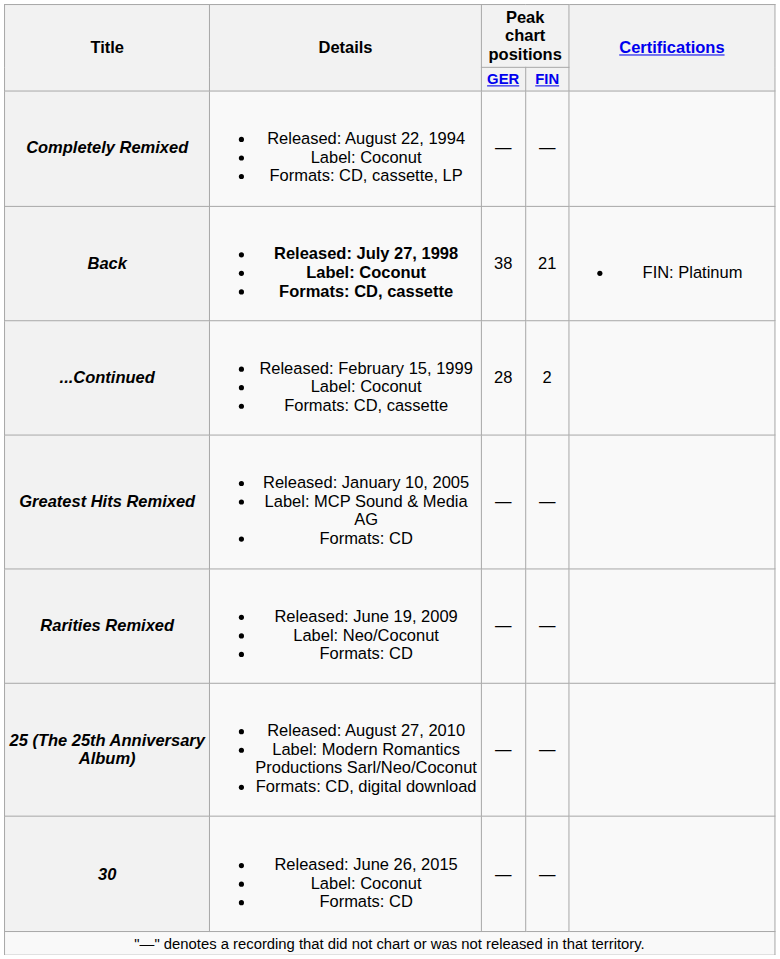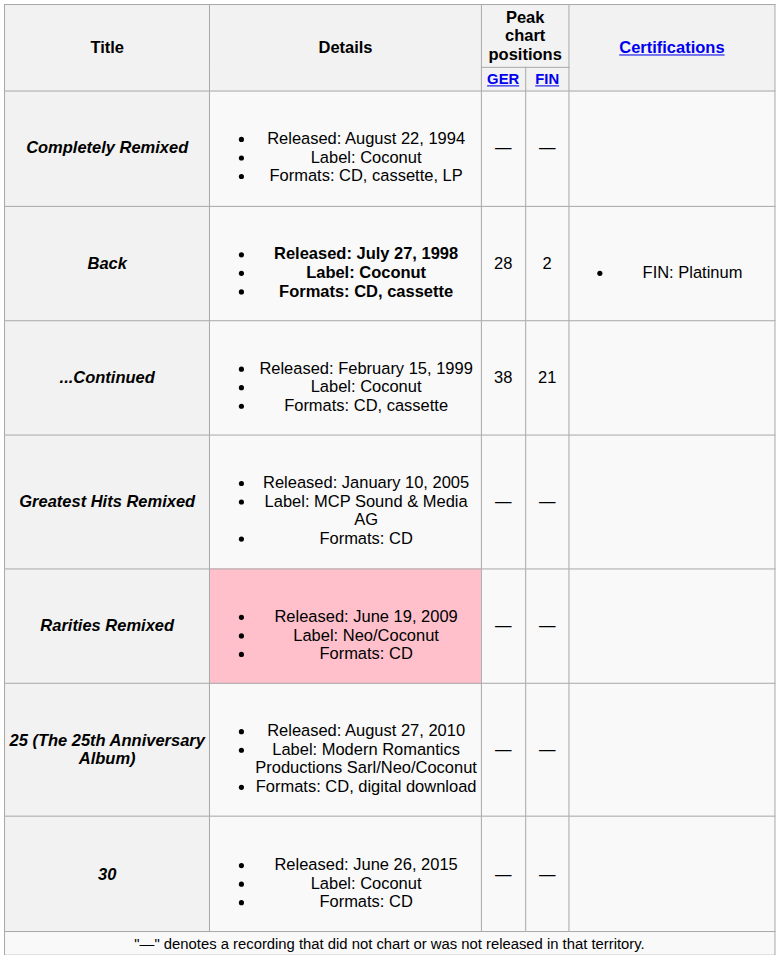Back | Peak chart positions / GER: 38 -> 28
Back | Peak chart positions / FIN: 21 -> 2
...Continued | Peak chart positions / GER: 28 -> 38
...Continued | Peak chart positions / FIN: 2 -> 21
Rarities Remixed | Details: no background -> pink background
